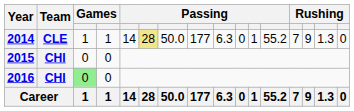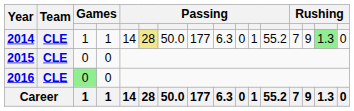2014 | column 15: no background -> lightgreen background
2015 | Team: CHI -> CLE
2016 | Team: CHI -> CLE
